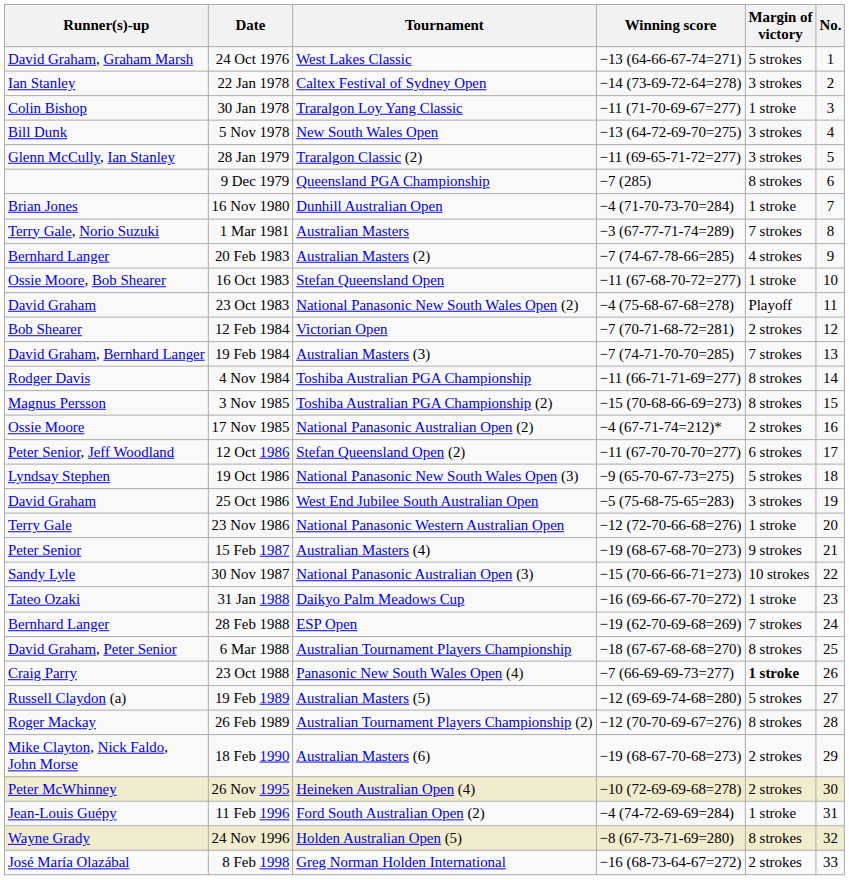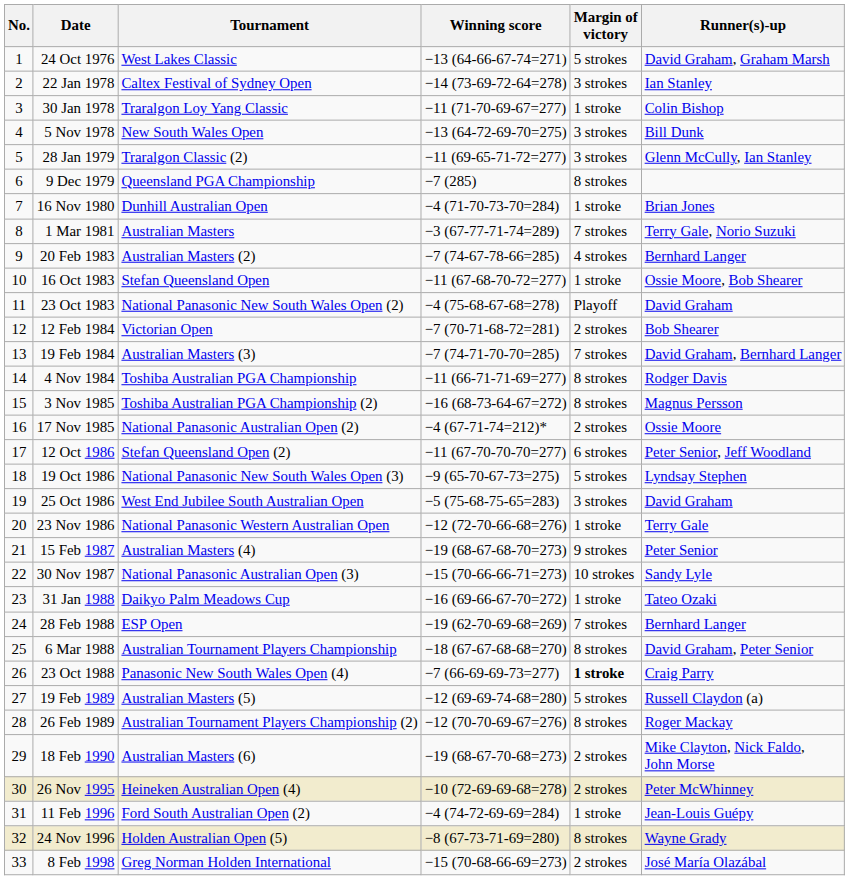columns swapped: No. <-> Runner(s)-up
3 Nov 1985 | Winning score: −15 (70-68-66-69=273) -> −16 (68-73-64-67=272)
8 Feb 1998 | Winning score: −16 (68-73-64-67=272) -> −15 (70-68-66-69=273)
